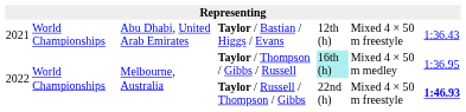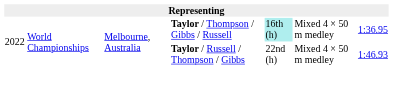- row: 2021 | World Championships | Abu Dhabi, United Arab Emirates | Taylor / Bastian / Higgs / Evans | 12th (h) | Mixed 4 × 50 m freestyle | 1:36.43
Taylor / Russell / Thompson / Gibbs | column 6: Mixed 4 × 50 m freestyle -> Mixed 4 × 50 m medley
Taylor / Russell / Thompson / Gibbs | column 7: bold -> normal
